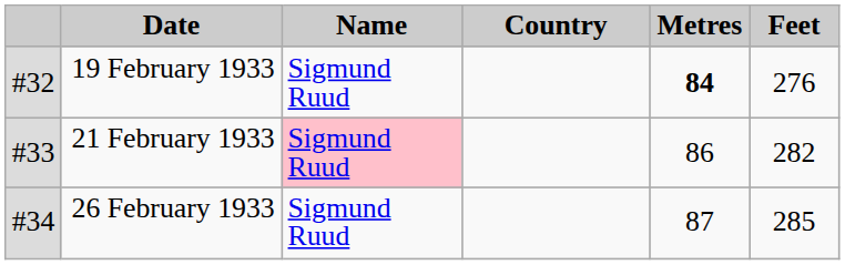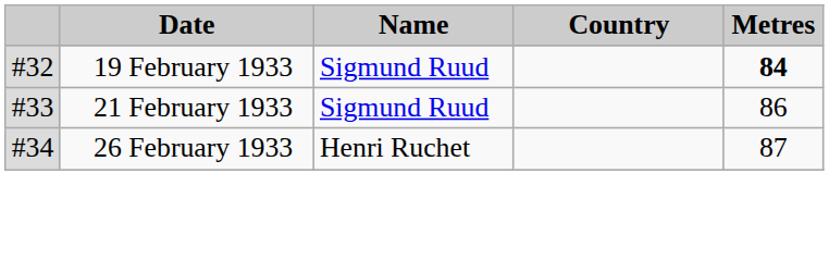- column: Feet | 276 | 282 | 285
21 February 1933 | Name: pink background -> no background
26 February 1933 | Name: Sigmund Ruud -> Henri Ruchet
